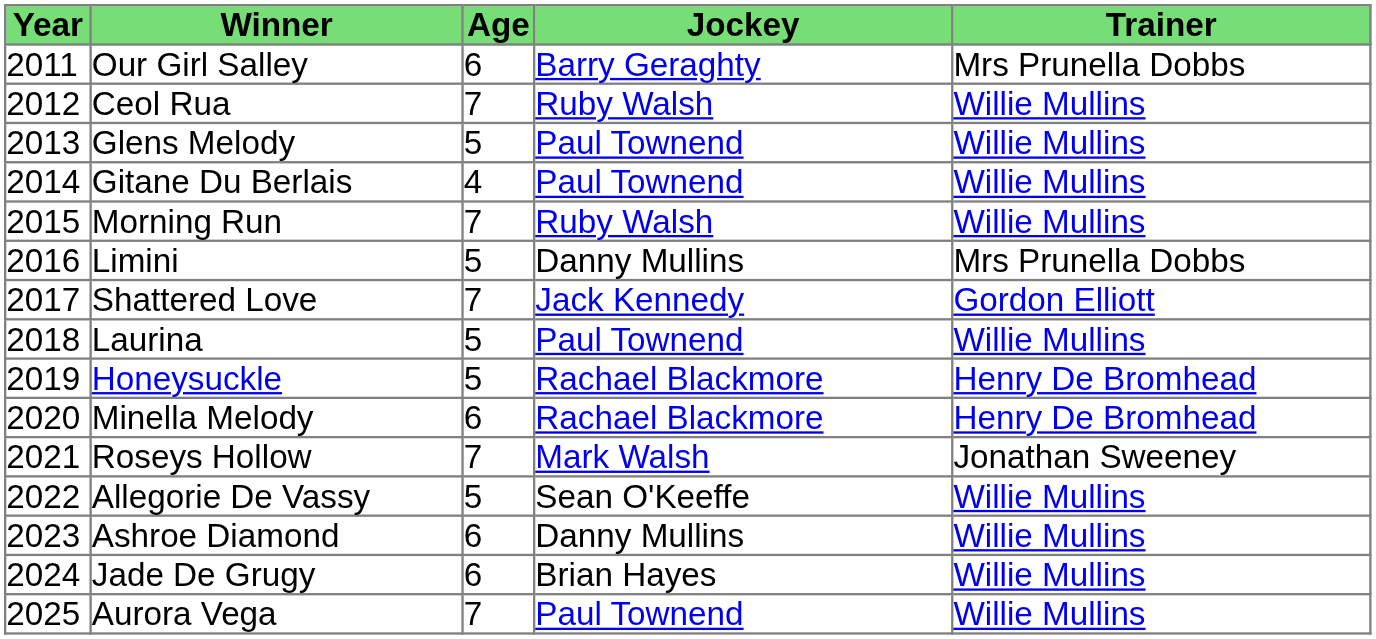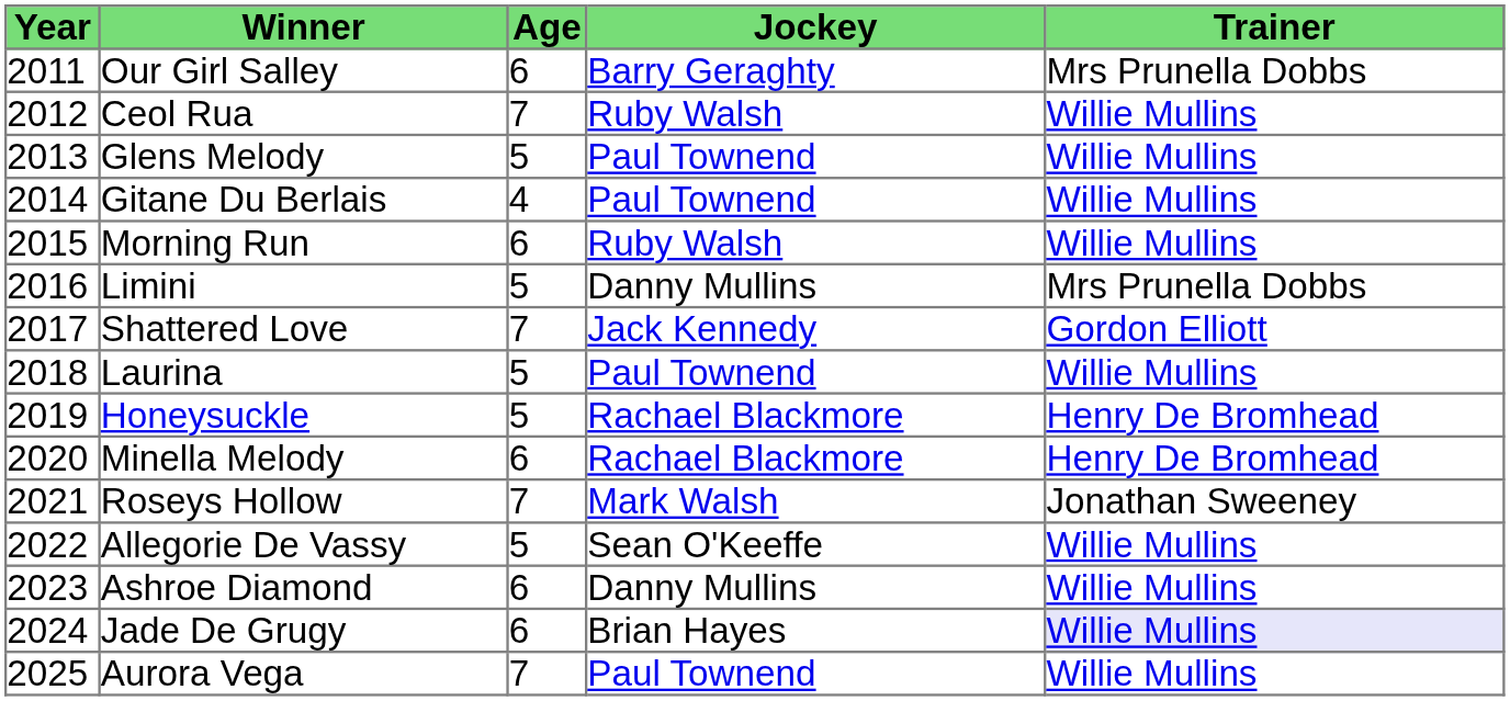Morning Run | Age: 7 -> 6
Jade De Grugy | Trainer: no background -> lavender background
